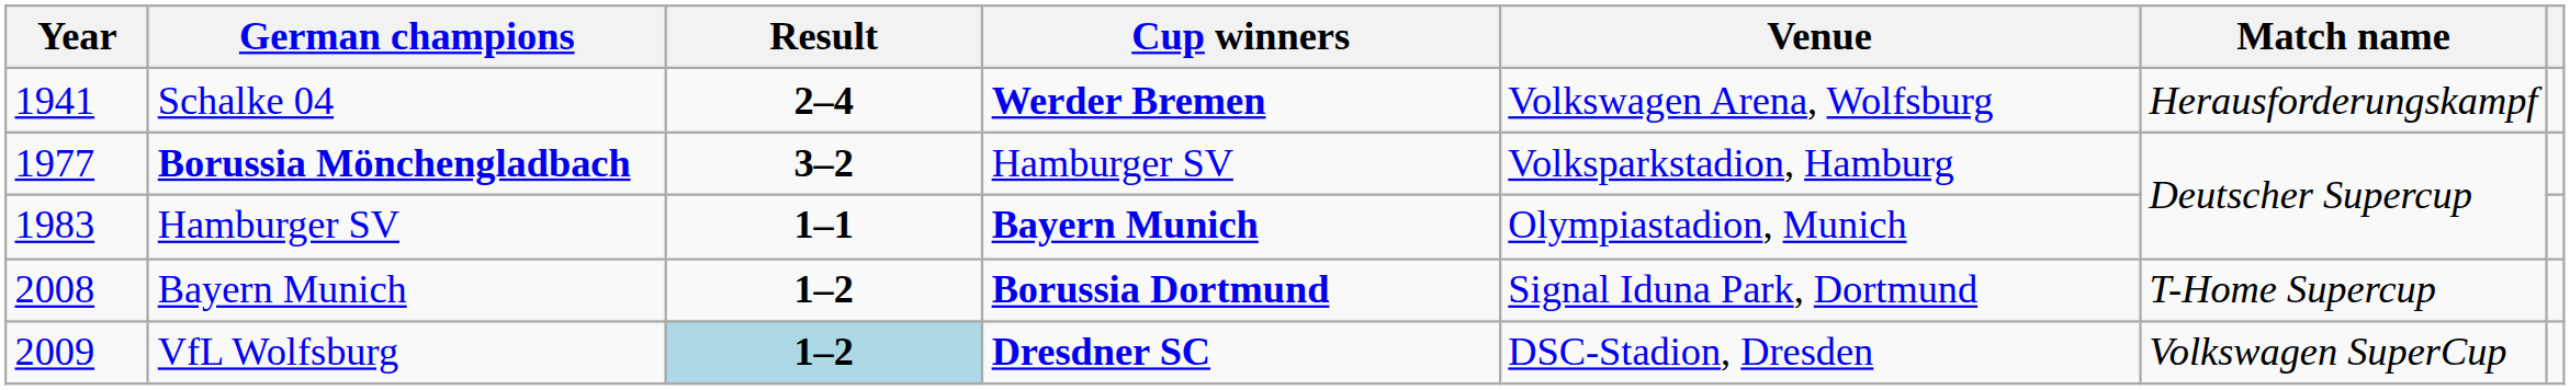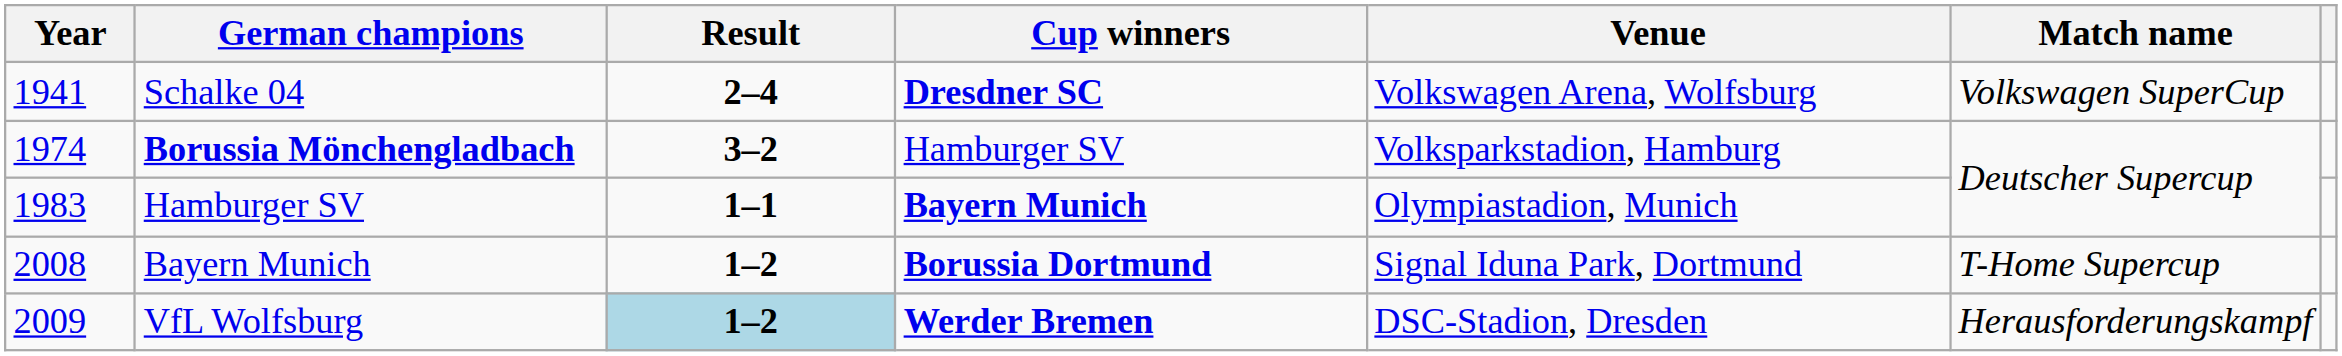Schalke 04 | Cup winners: Werder Bremen -> Dresdner SC
Schalke 04 | Match name: Herausforderungskampf -> Volkswagen SuperCup
Borussia Mönchengladbach | Year: 1977 -> 1974
VfL Wolfsburg | Cup winners: Dresdner SC -> Werder Bremen
VfL Wolfsburg | Match name: Volkswagen SuperCup -> Herausforderungskampf
